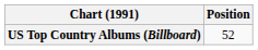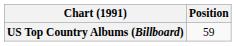US Top Country Albums (Billboard) | Position: 52 -> 59
